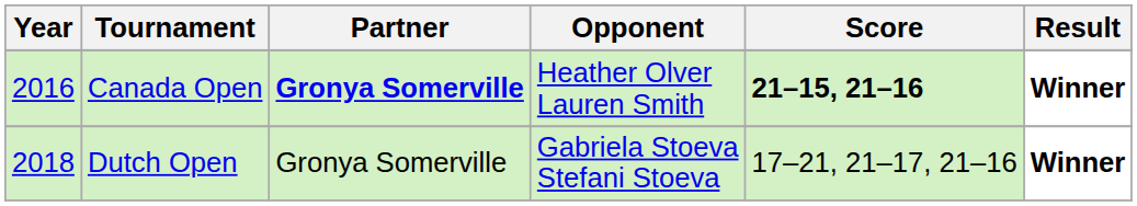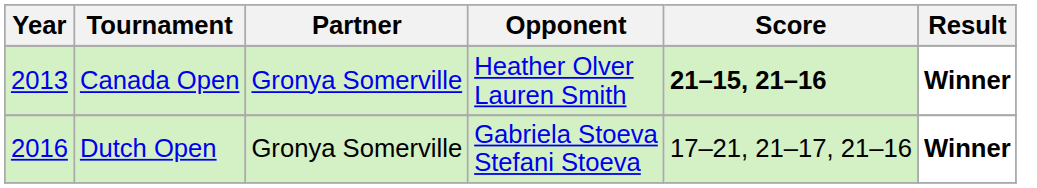Canada Open | Year: 2016 -> 2013
Canada Open | Partner: bold -> normal
Dutch Open | Year: 2018 -> 2016
